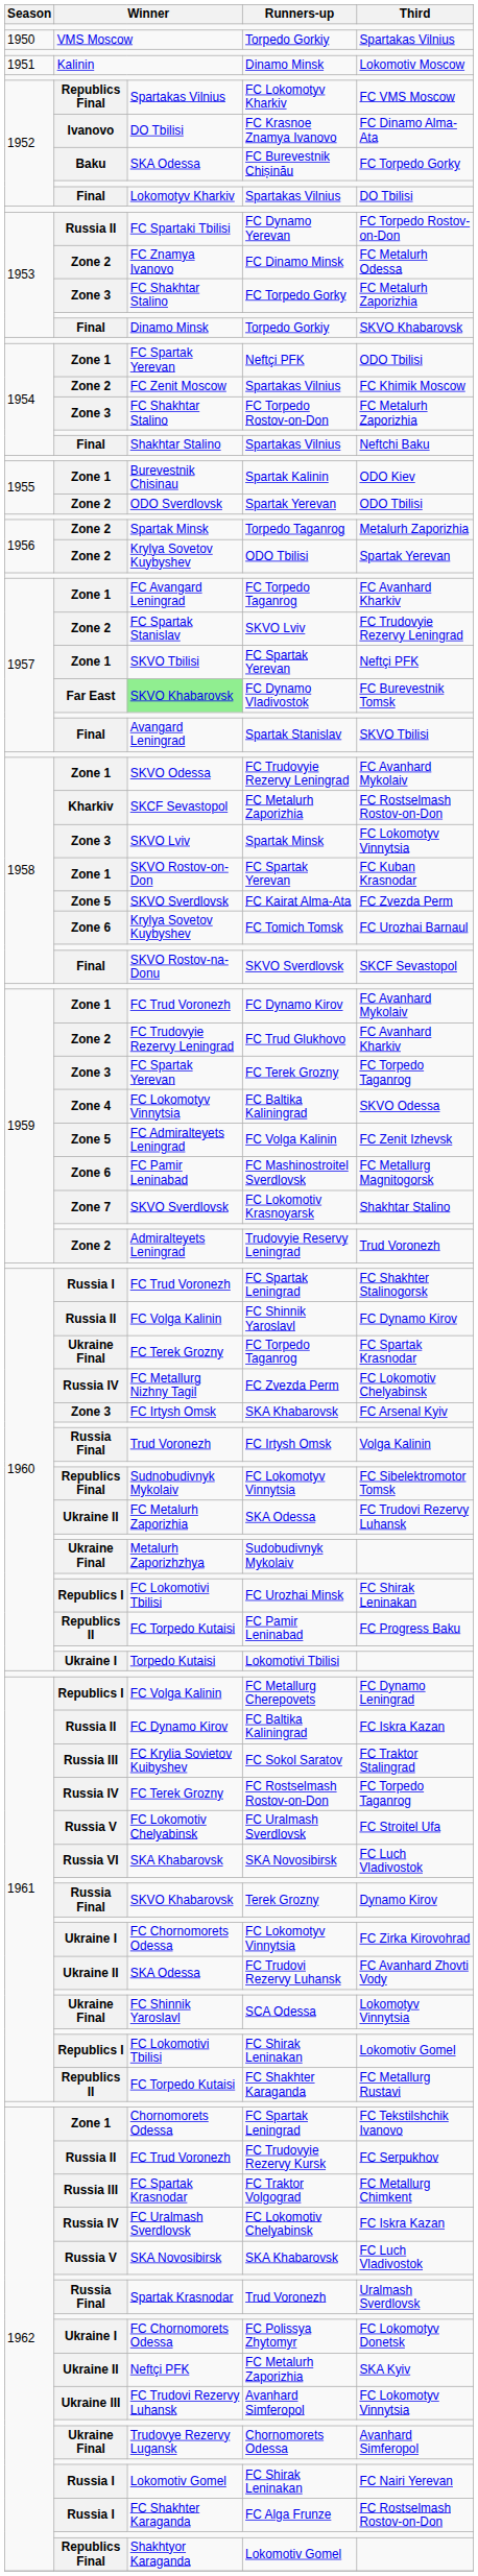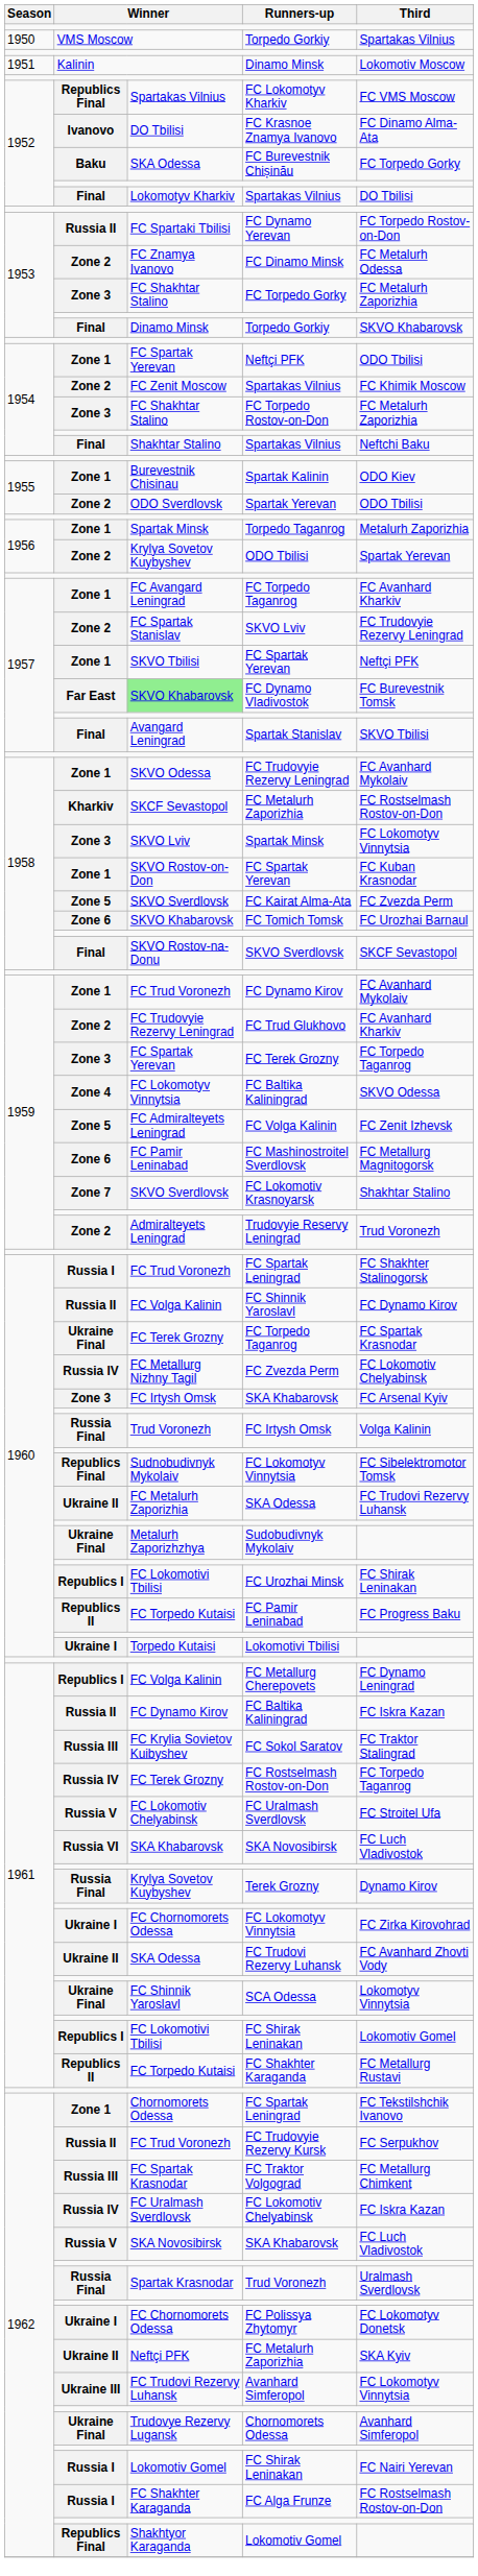Torpedo Taganrog | column 2: Zone 2 -> Zone 1
FC Tomich Tomsk | column 3: Krylya Sovetov Kuybyshev -> SKVO Khabarovsk
Terek Grozny | column 3: SKVO Khabarovsk -> Krylya Sovetov Kuybyshev
